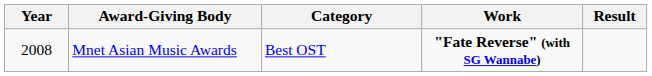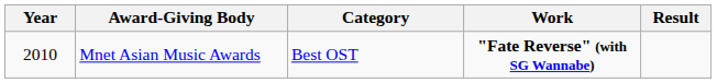Mnet Asian Music Awards | Year: 2008 -> 2010
